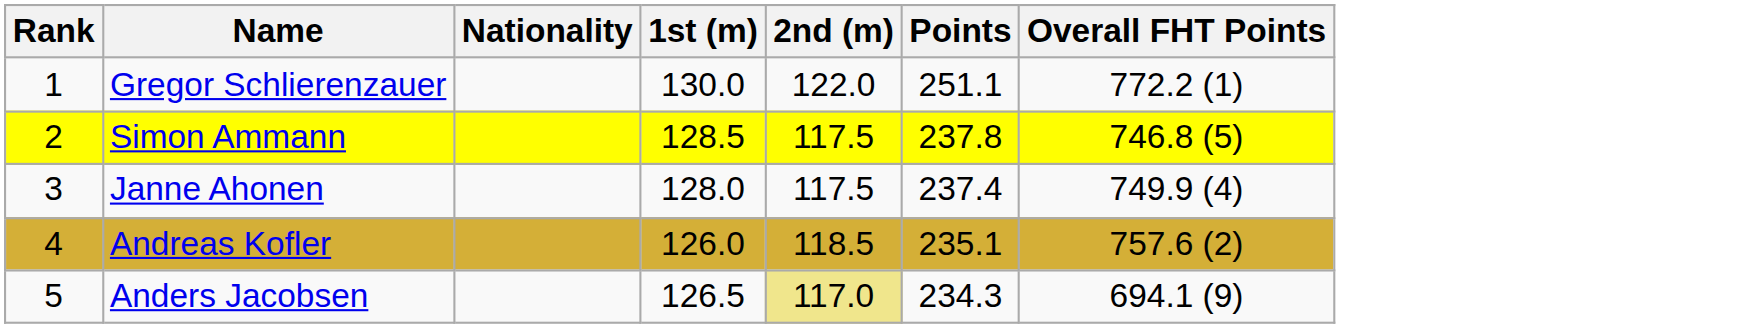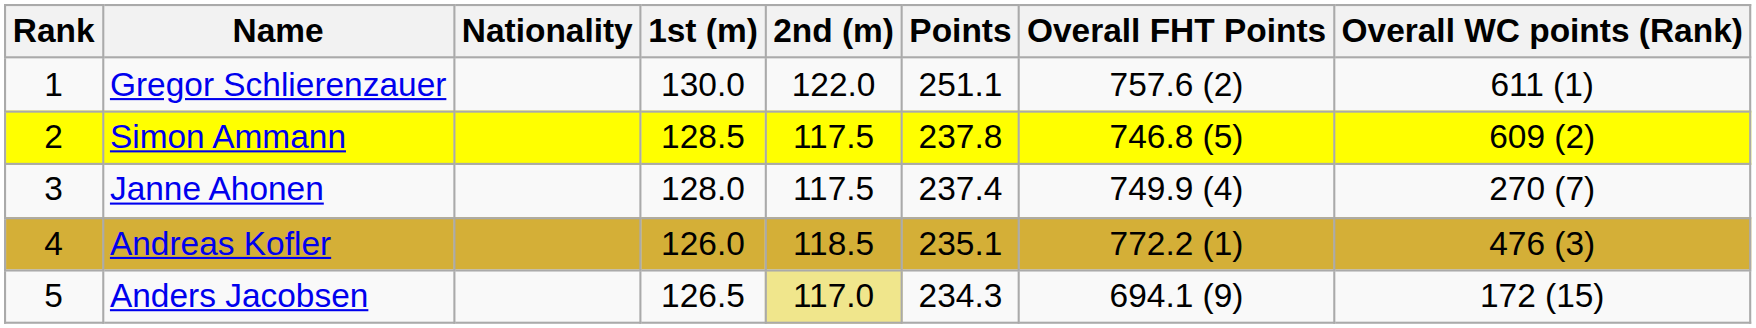+ column: Overall WC points (Rank) | 611 (1) | 609 (2) | 270 (7) | 476 (3) | 172 (15)
Gregor Schlierenzauer | Overall FHT Points: 772.2 (1) -> 757.6 (2)
Andreas Kofler | Overall FHT Points: 757.6 (2) -> 772.2 (1)
